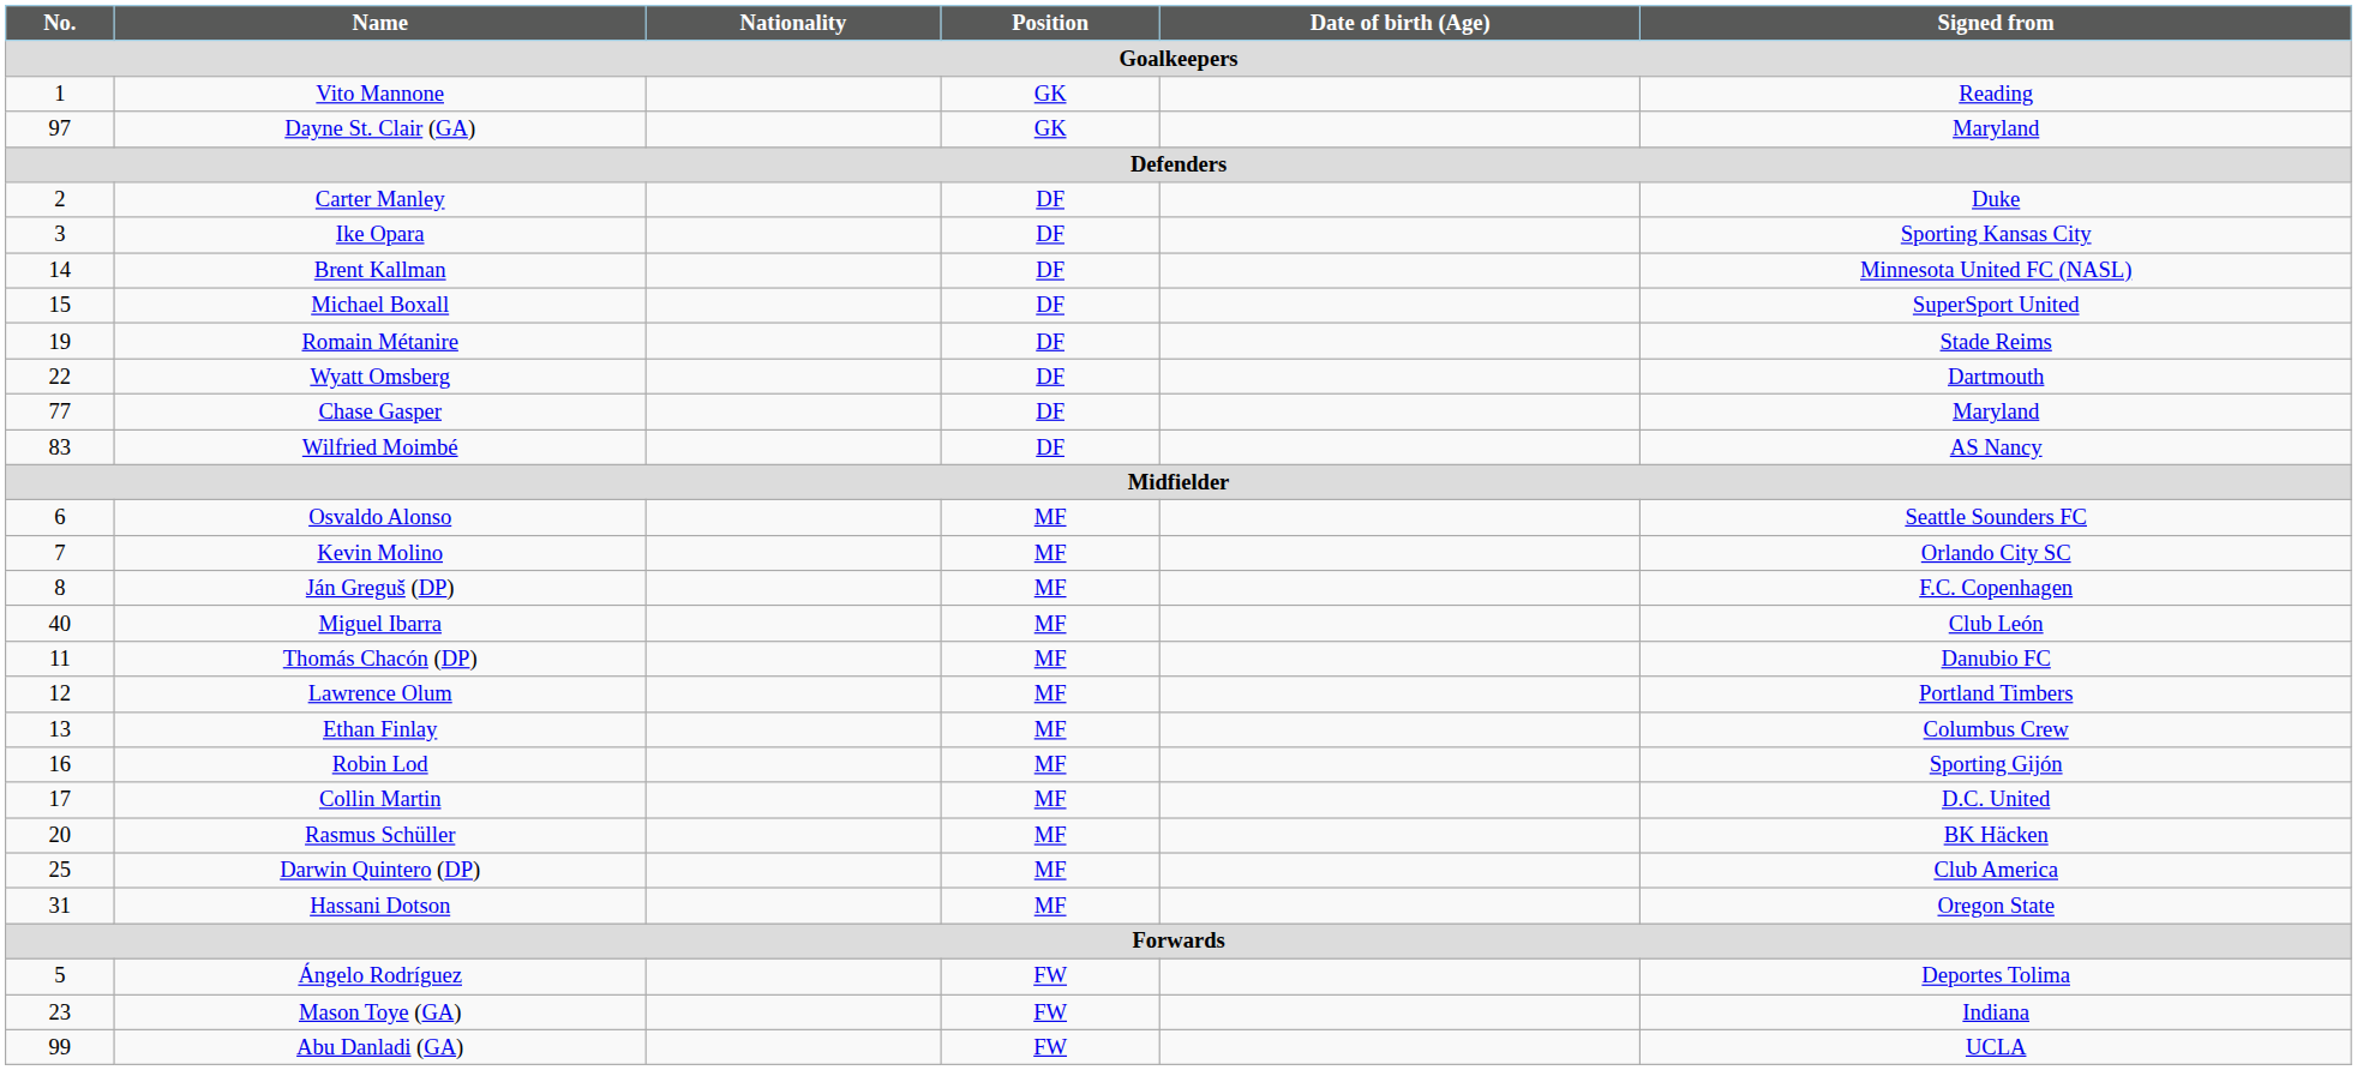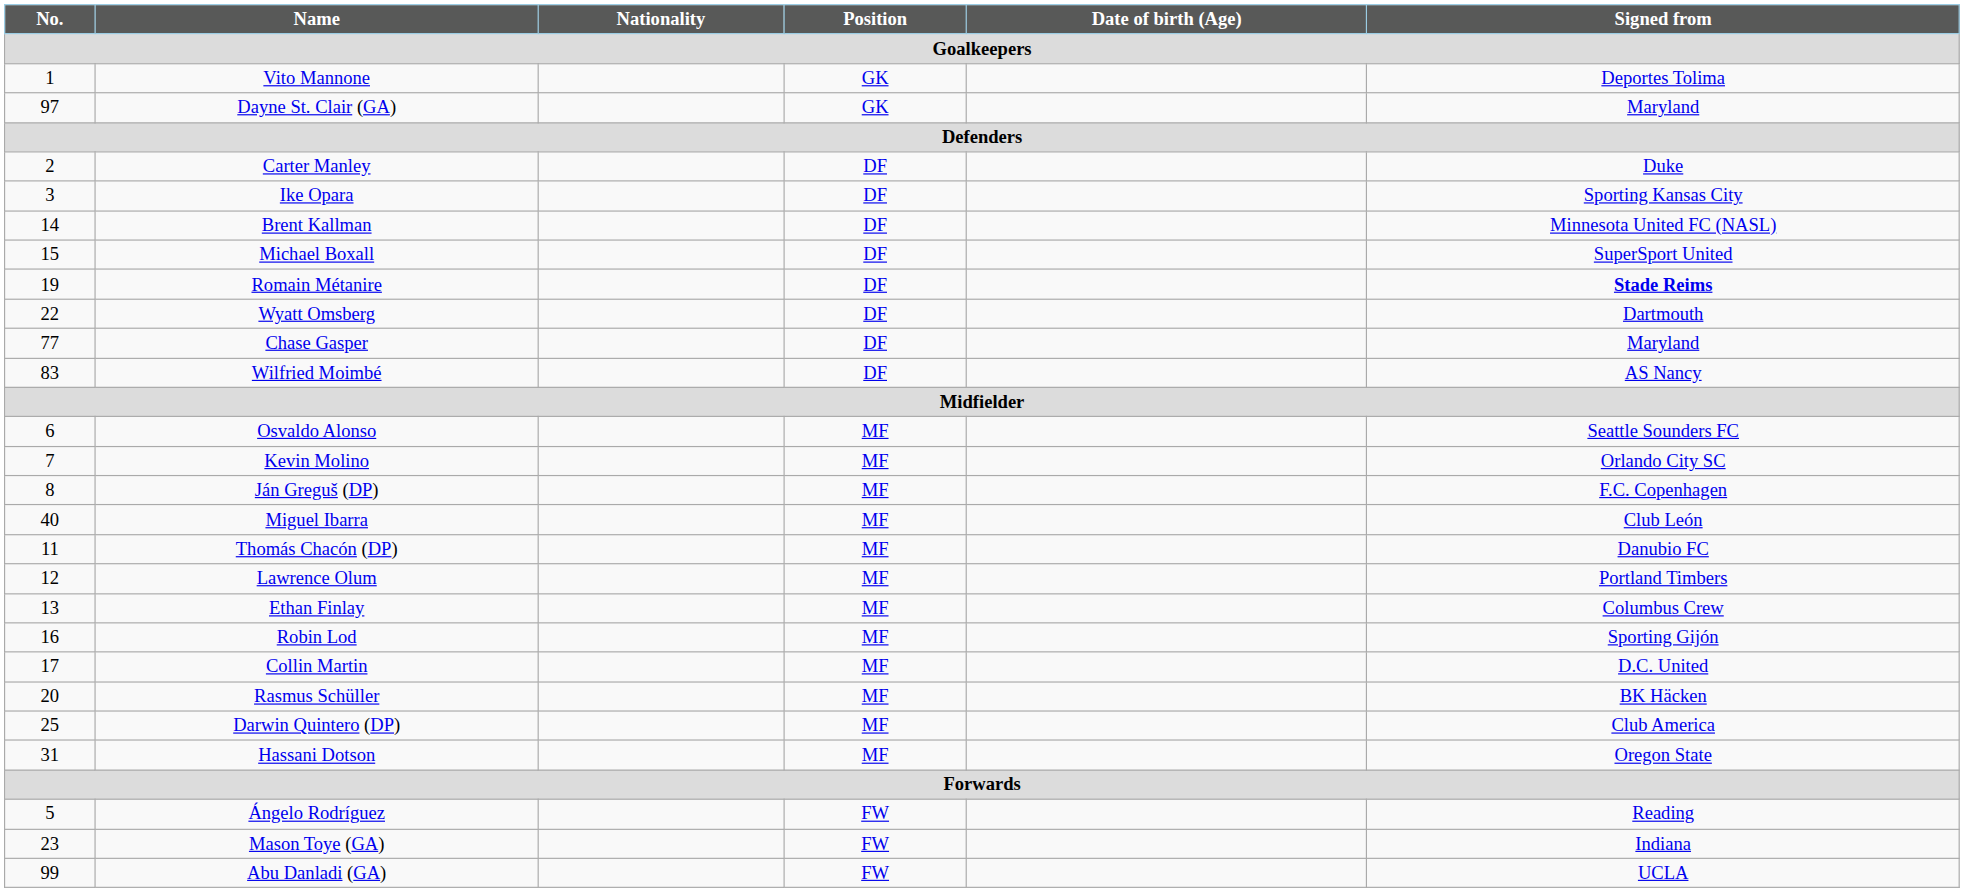Vito Mannone | Signed from / Goalkeepers: Reading -> Deportes Tolima
Romain Métanire | Signed from / Goalkeepers: normal -> bold
Ángelo Rodríguez | Signed from / Goalkeepers: Deportes Tolima -> Reading
